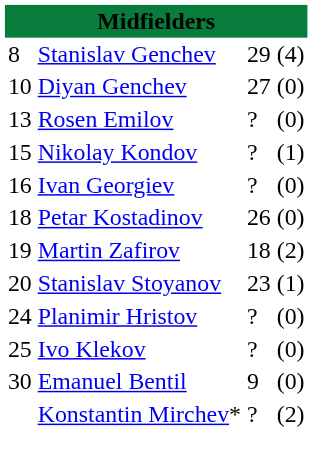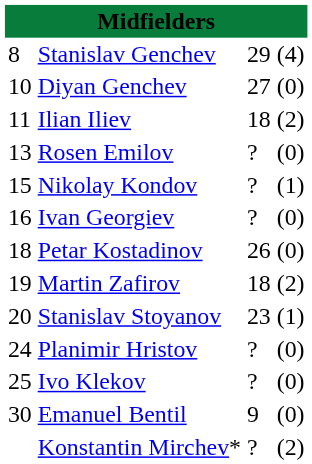+ row: 11 | Ilian Iliev | 18 | (2)
